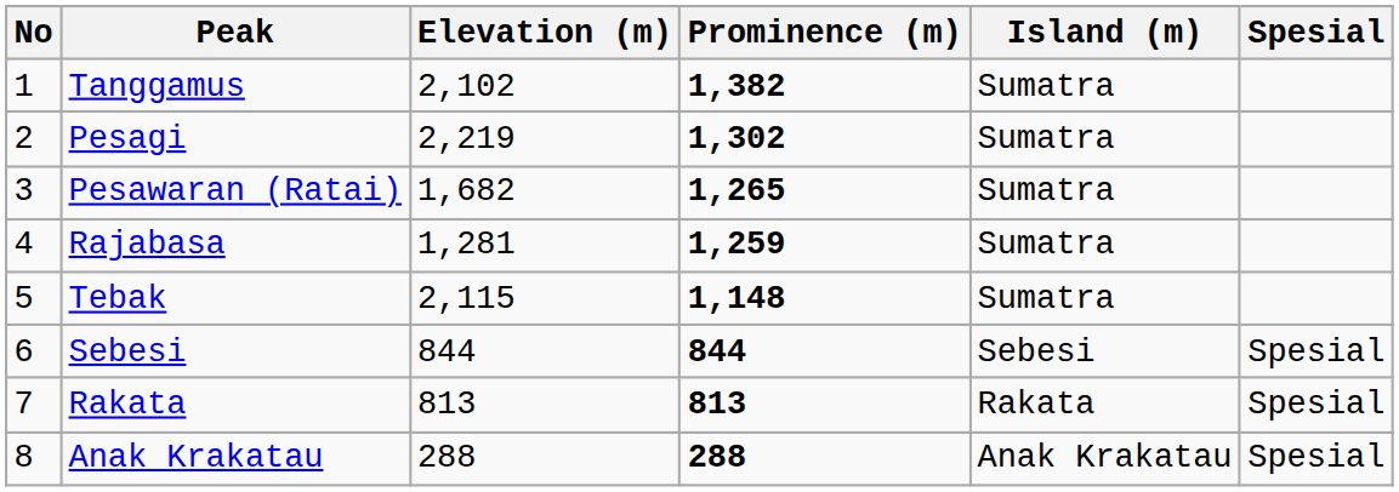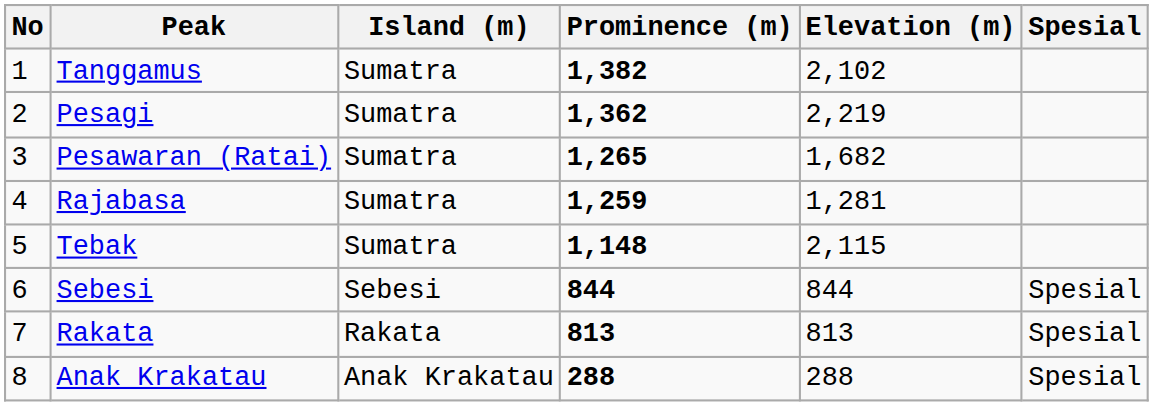columns swapped: Elevation (m) <-> Island (m)
Pesagi | Prominence (m): 1,302 -> 1,362
